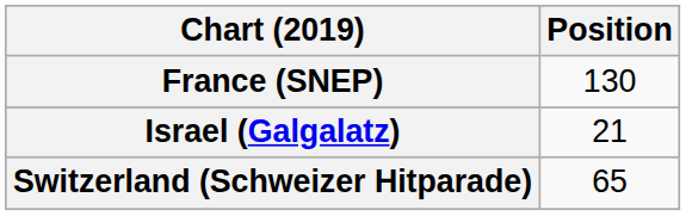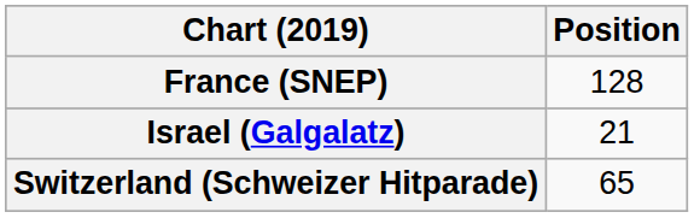France (SNEP) | Position: 130 -> 128
